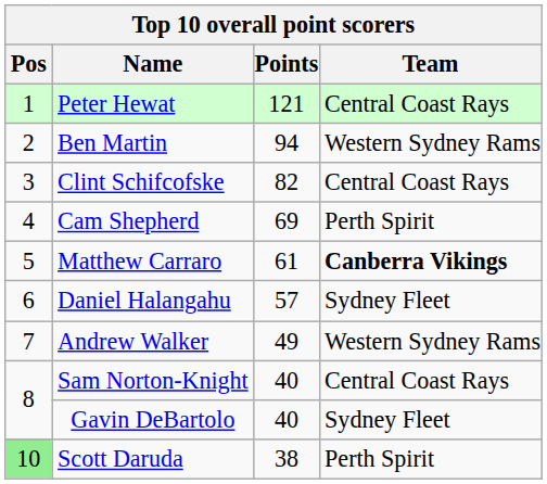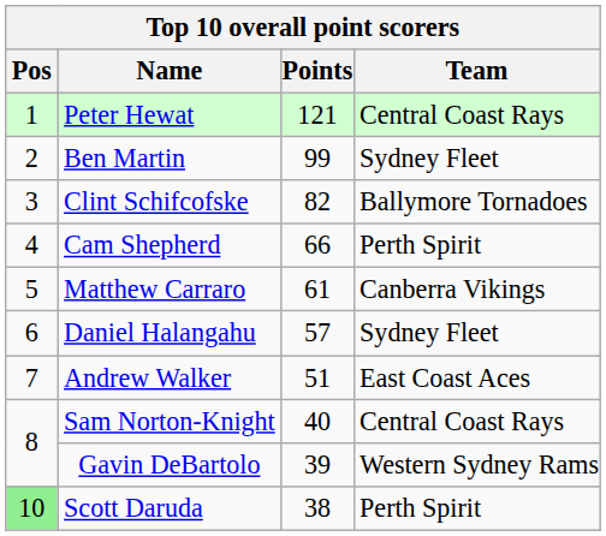Ben Martin | Points: 94 -> 99
Ben Martin | Team: Western Sydney Rams -> Sydney Fleet
Clint Schifcofske | Team: Central Coast Rays -> Ballymore Tornadoes
Cam Shepherd | Points: 69 -> 66
Matthew Carraro | Team: bold -> normal
Andrew Walker | Points: 49 -> 51
Andrew Walker | Team: Western Sydney Rams -> East Coast Aces
Gavin DeBartolo | Points: 40 -> 39
Gavin DeBartolo | Team: Sydney Fleet -> Western Sydney Rams
